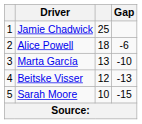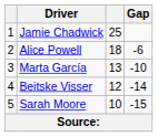Beitske Visser | Gap: -13 -> -14
